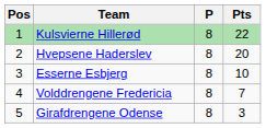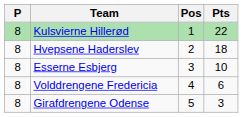columns swapped: Pos <-> P
Hvepsene Haderslev | Pts: 20 -> 18
Volddrengene Fredericia | Pts: 7 -> 6
